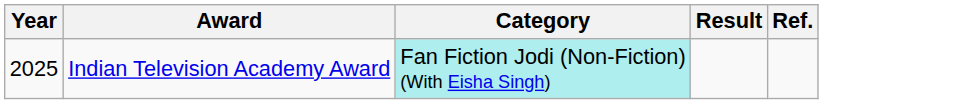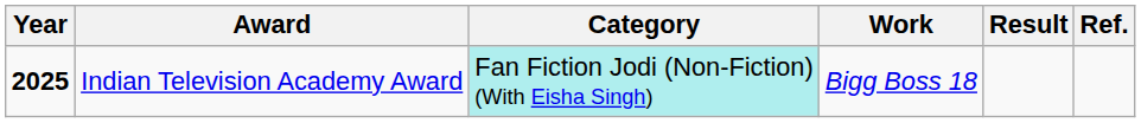+ column: Work | Bigg Boss 18
Indian Television Academy Award | Year: normal -> bold
